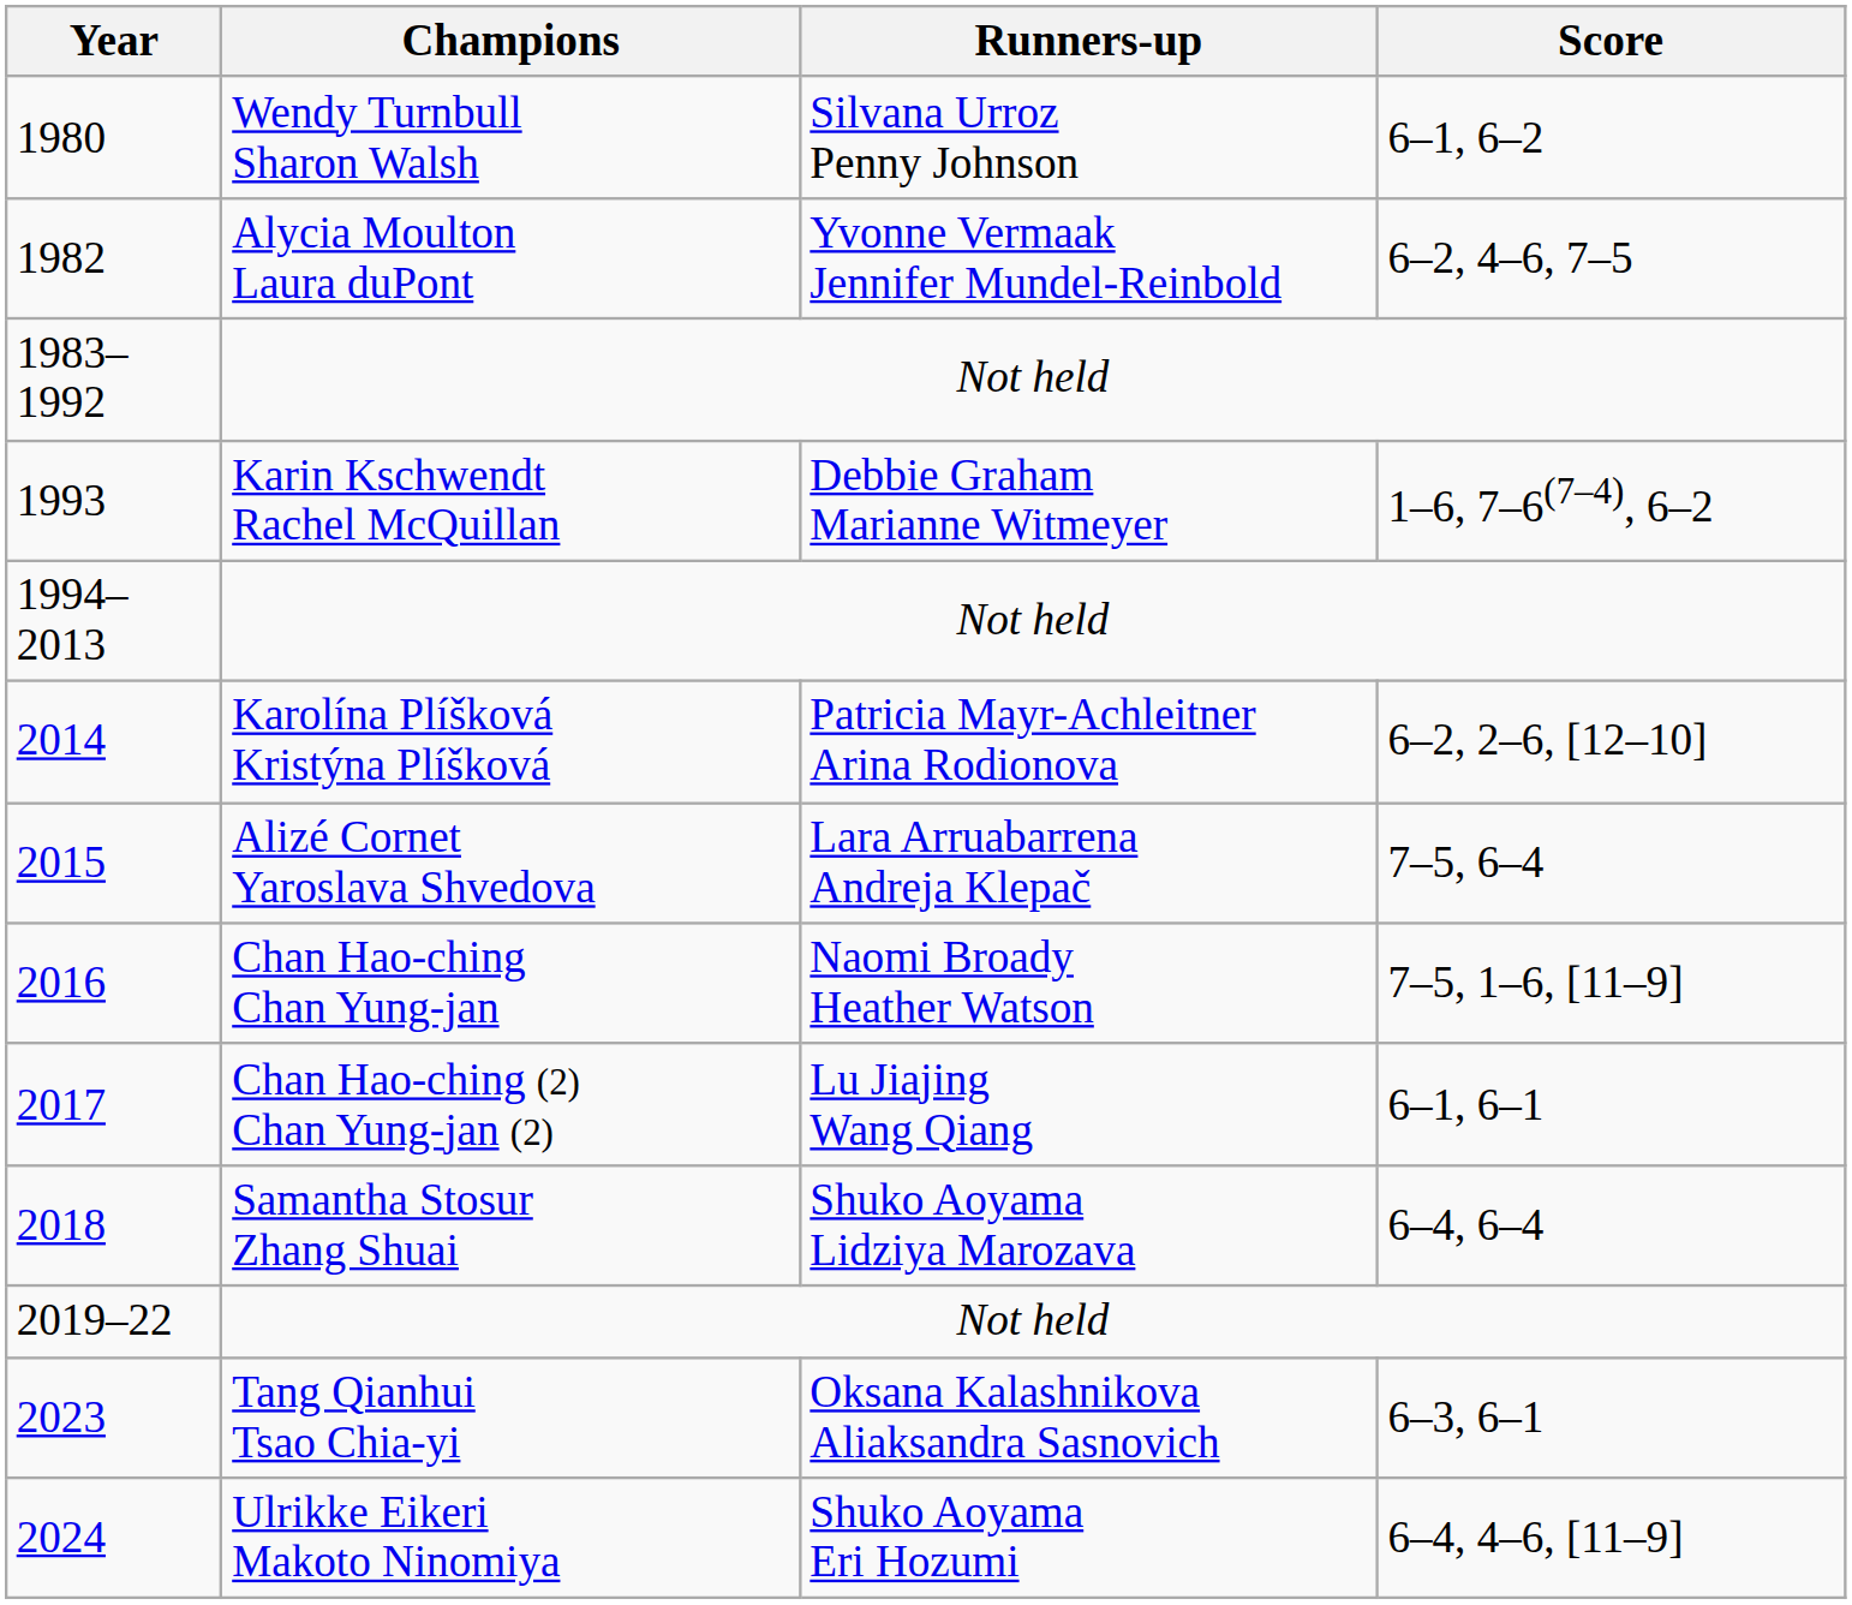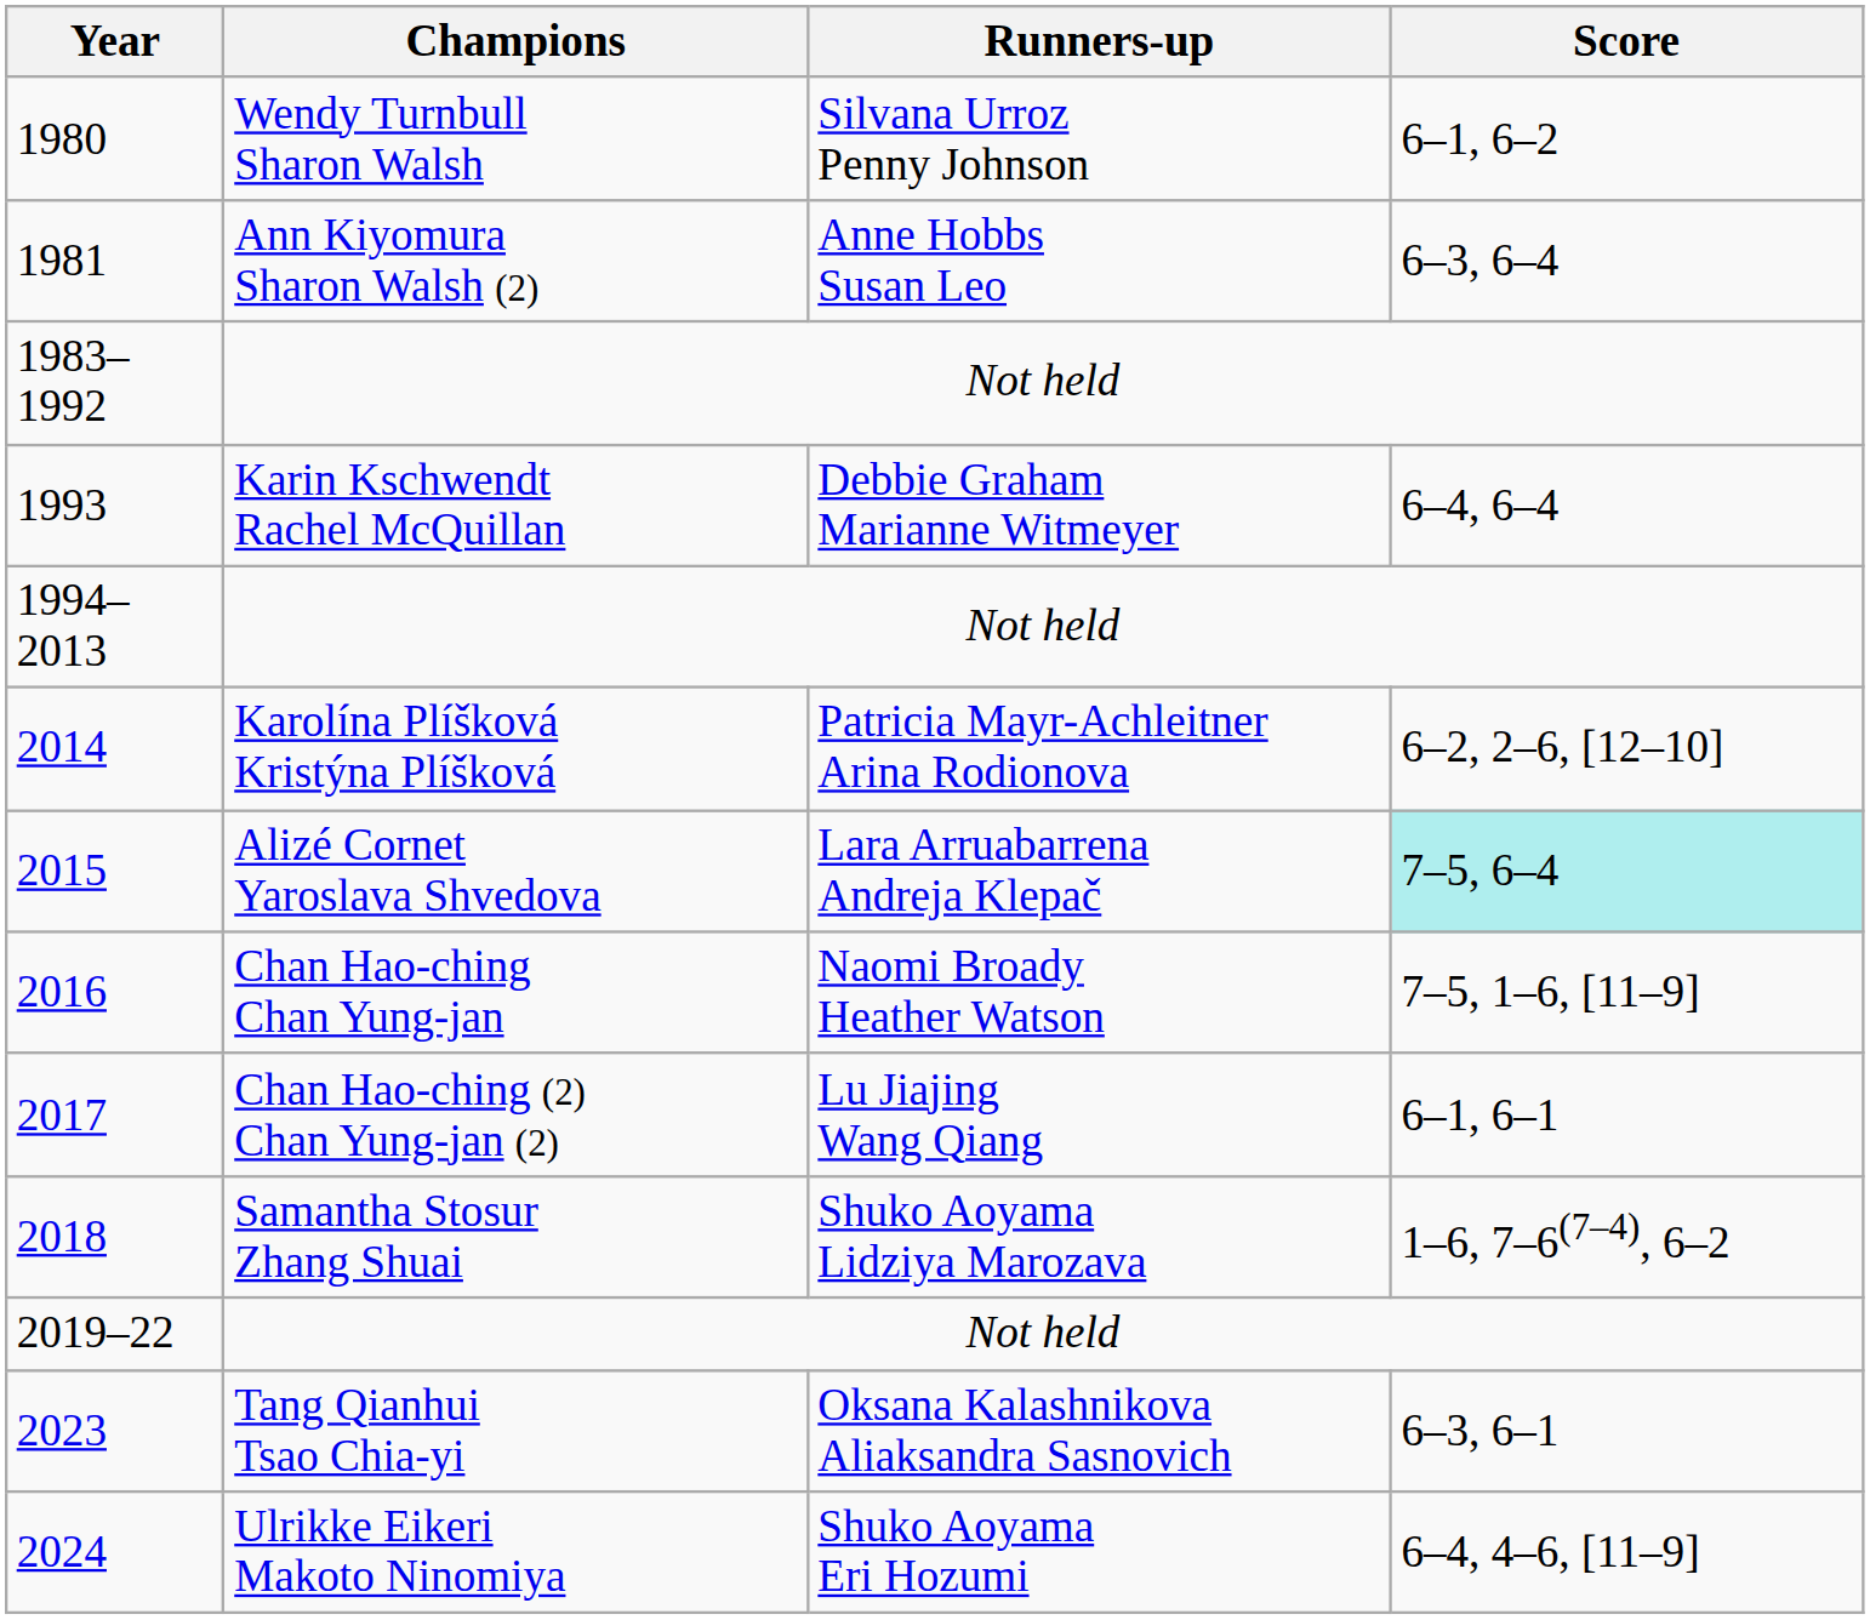+ row: 1981 | Ann Kiyomura Sharon Walsh (2) | Anne Hobbs Susan Leo | 6–3, 6–4
- row: 1982 | Alycia Moulton Laura duPont | Yvonne Vermaak Jennifer Mundel-Reinbold | 6–2, 4–6, 7–5
1993 | Score: 1–6, 7–6(7–4), 6–2 -> 6–4, 6–4
2015 | Score: no background -> paleturquoise background
2018 | Score: 6–4, 6–4 -> 1–6, 7–6(7–4), 6–2
